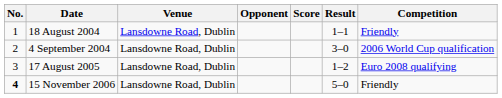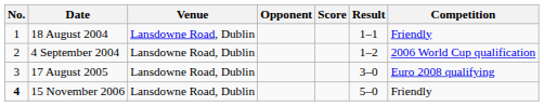4 September 2004 | Result: 3–0 -> 1–2
17 August 2005 | Result: 1–2 -> 3–0
